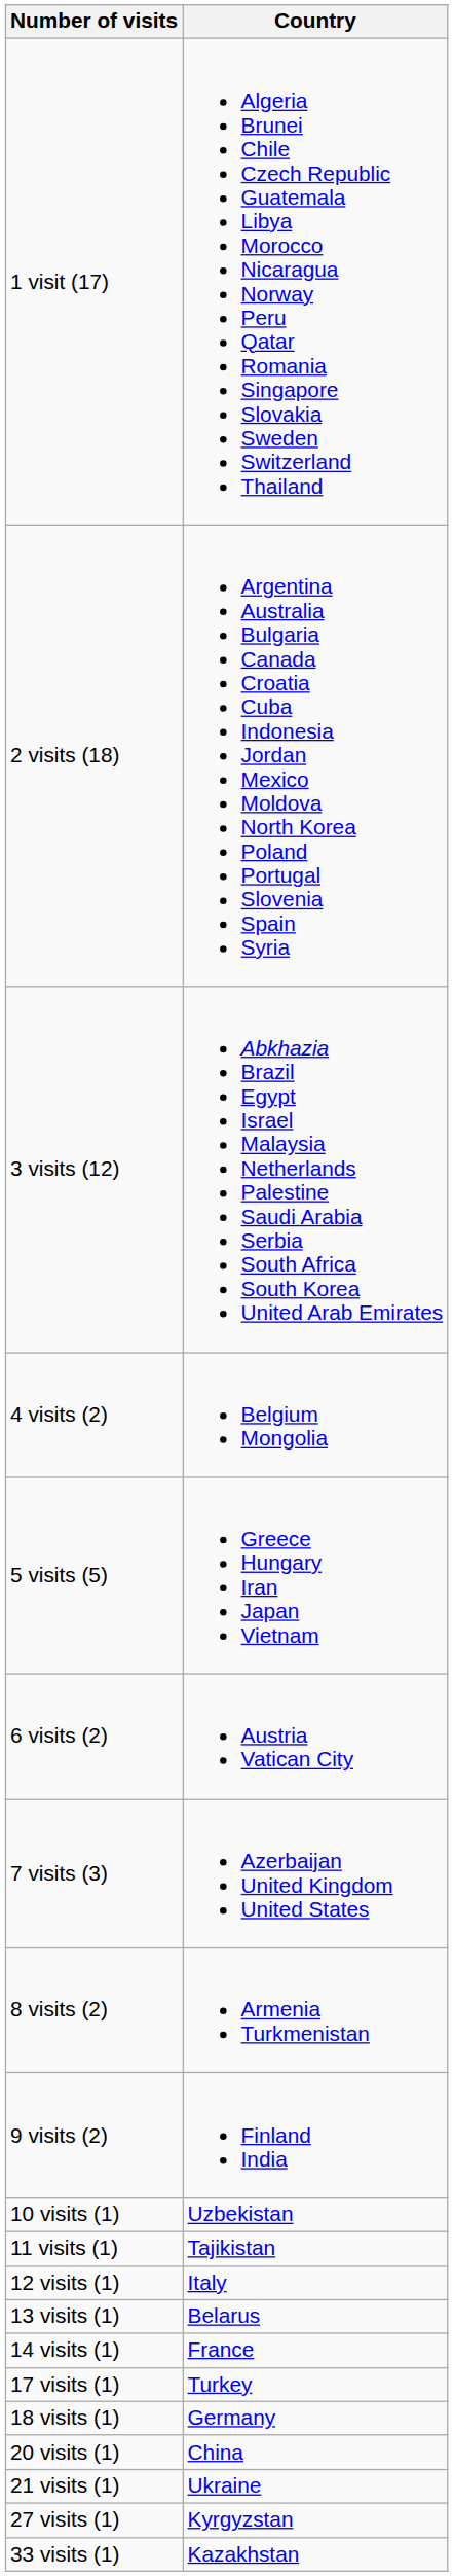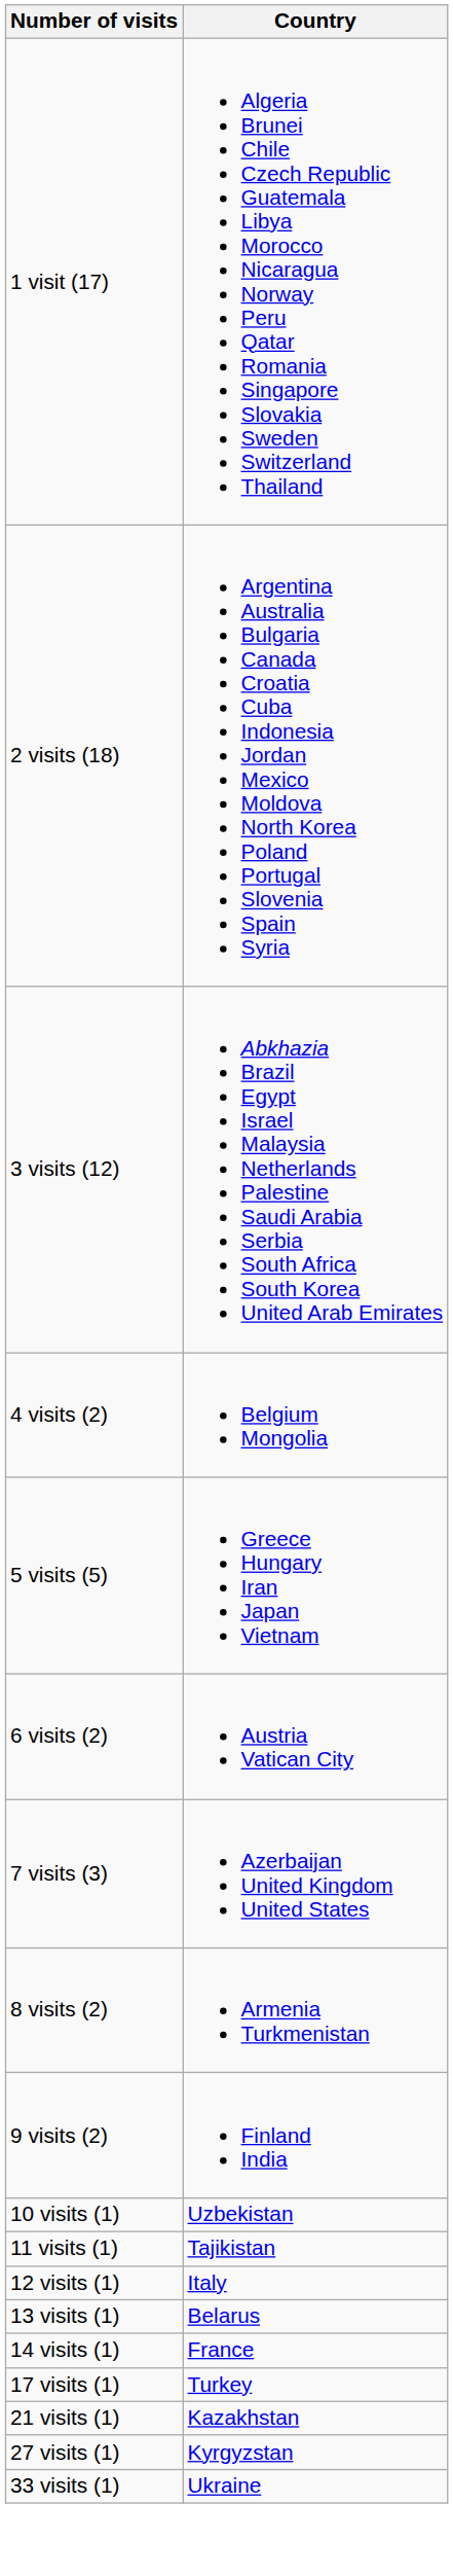- row: 18 visits (1) | Germany
- row: 20 visits (1) | China
21 visits (1) | Country: Ukraine -> Kazakhstan
33 visits (1) | Country: Kazakhstan -> Ukraine
